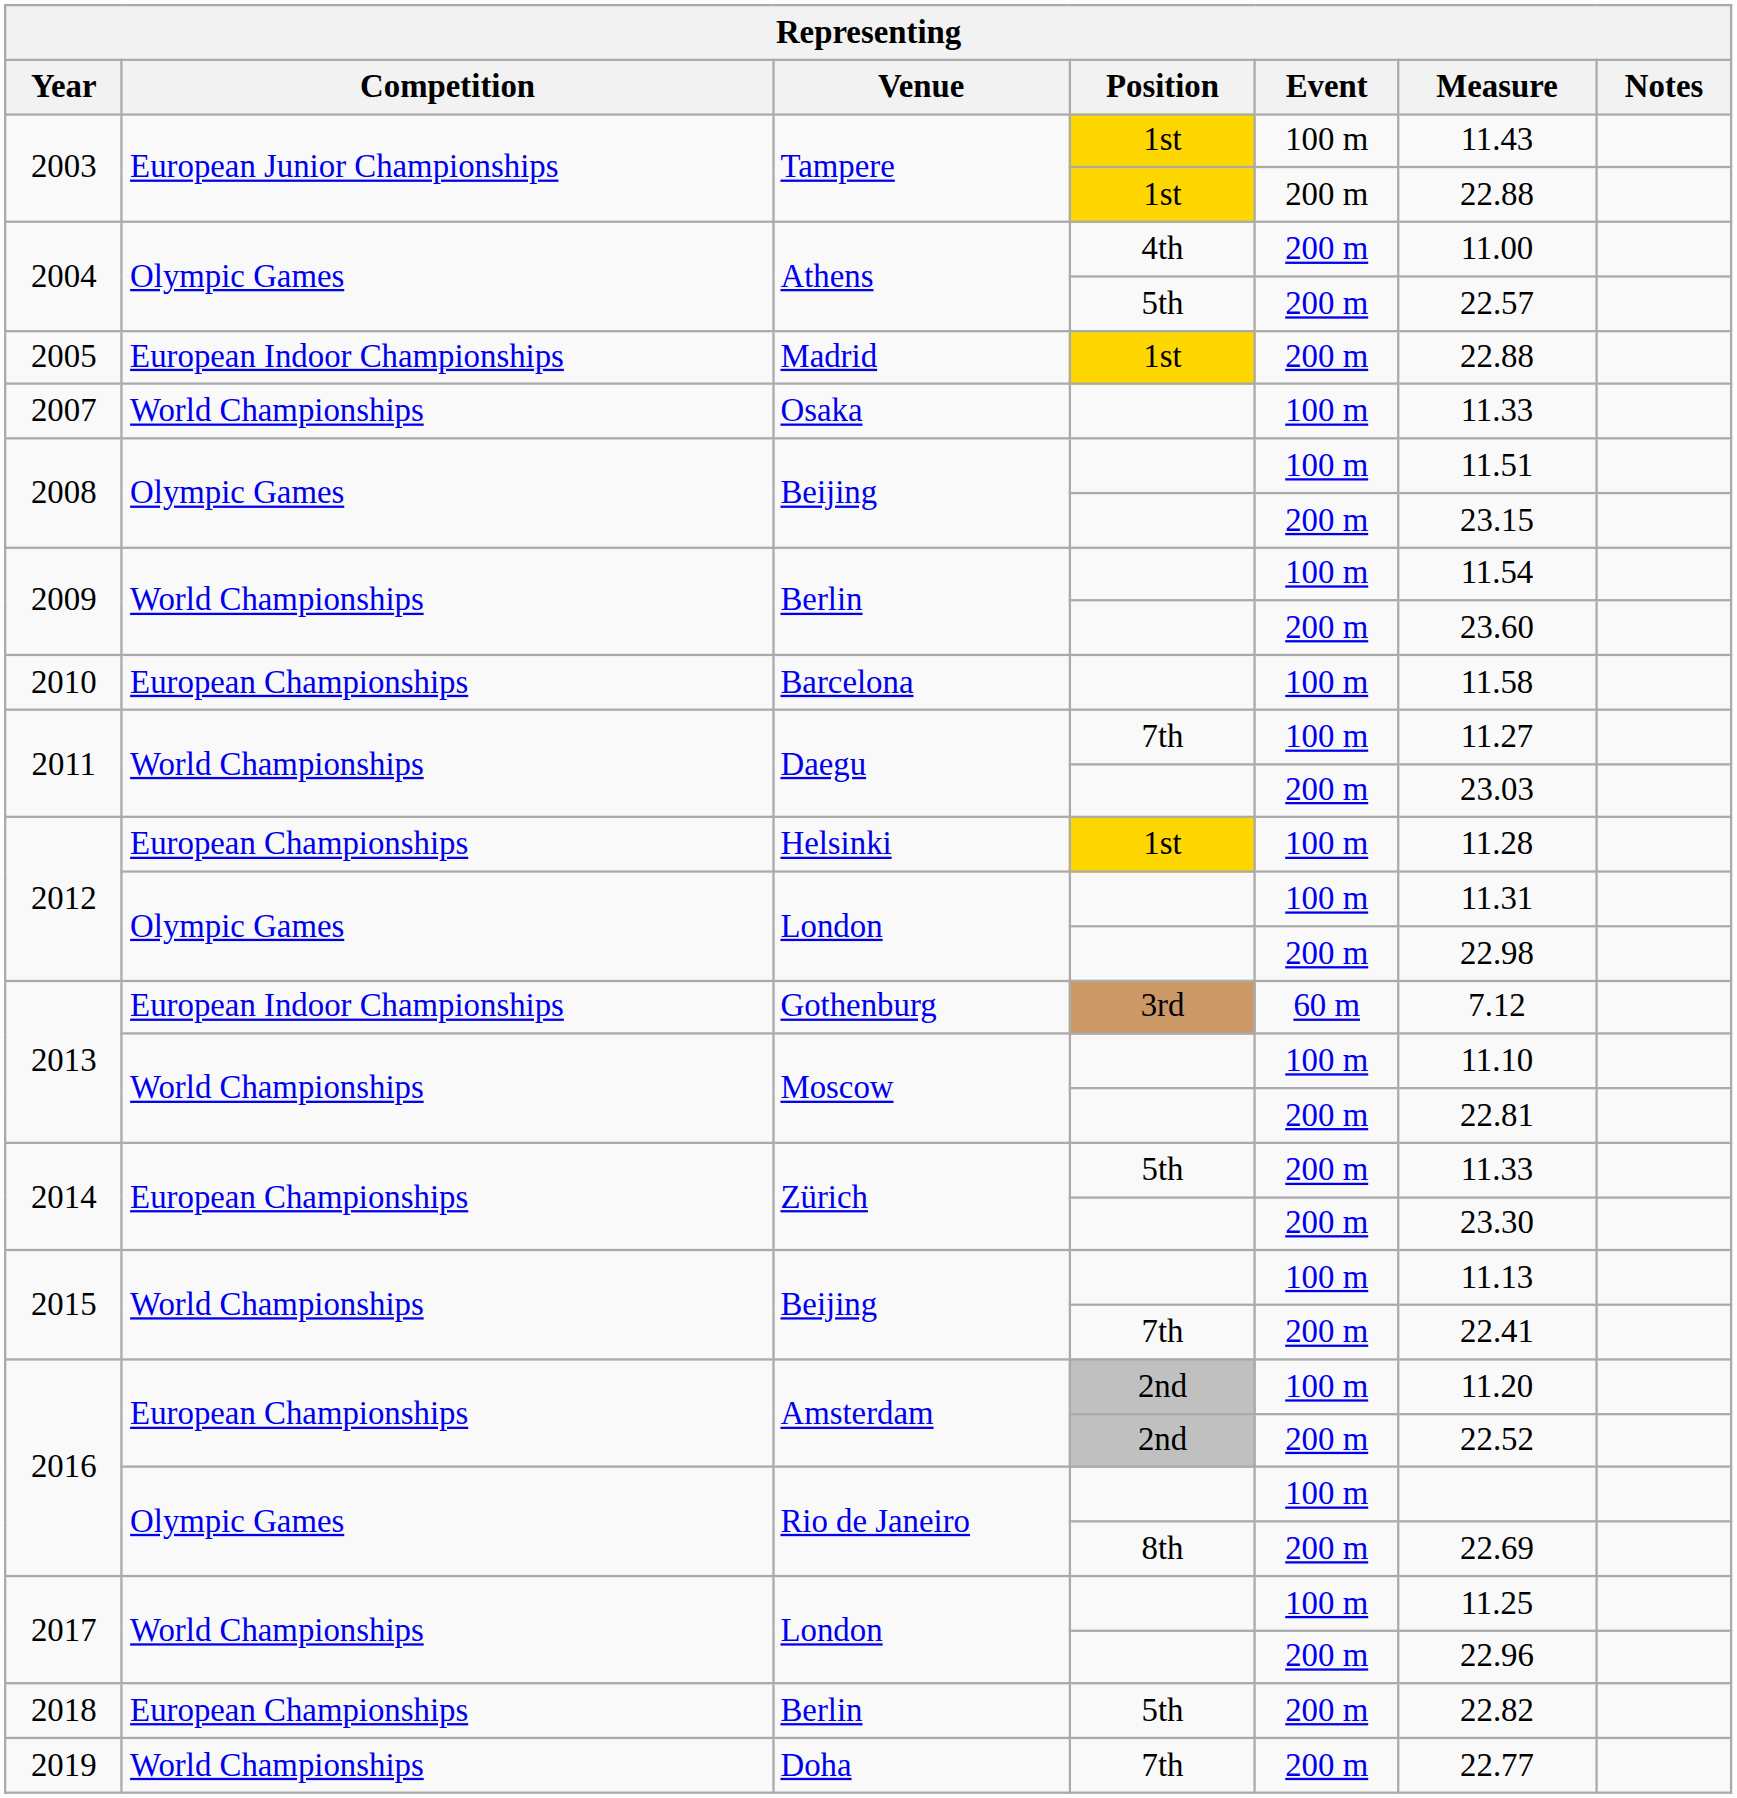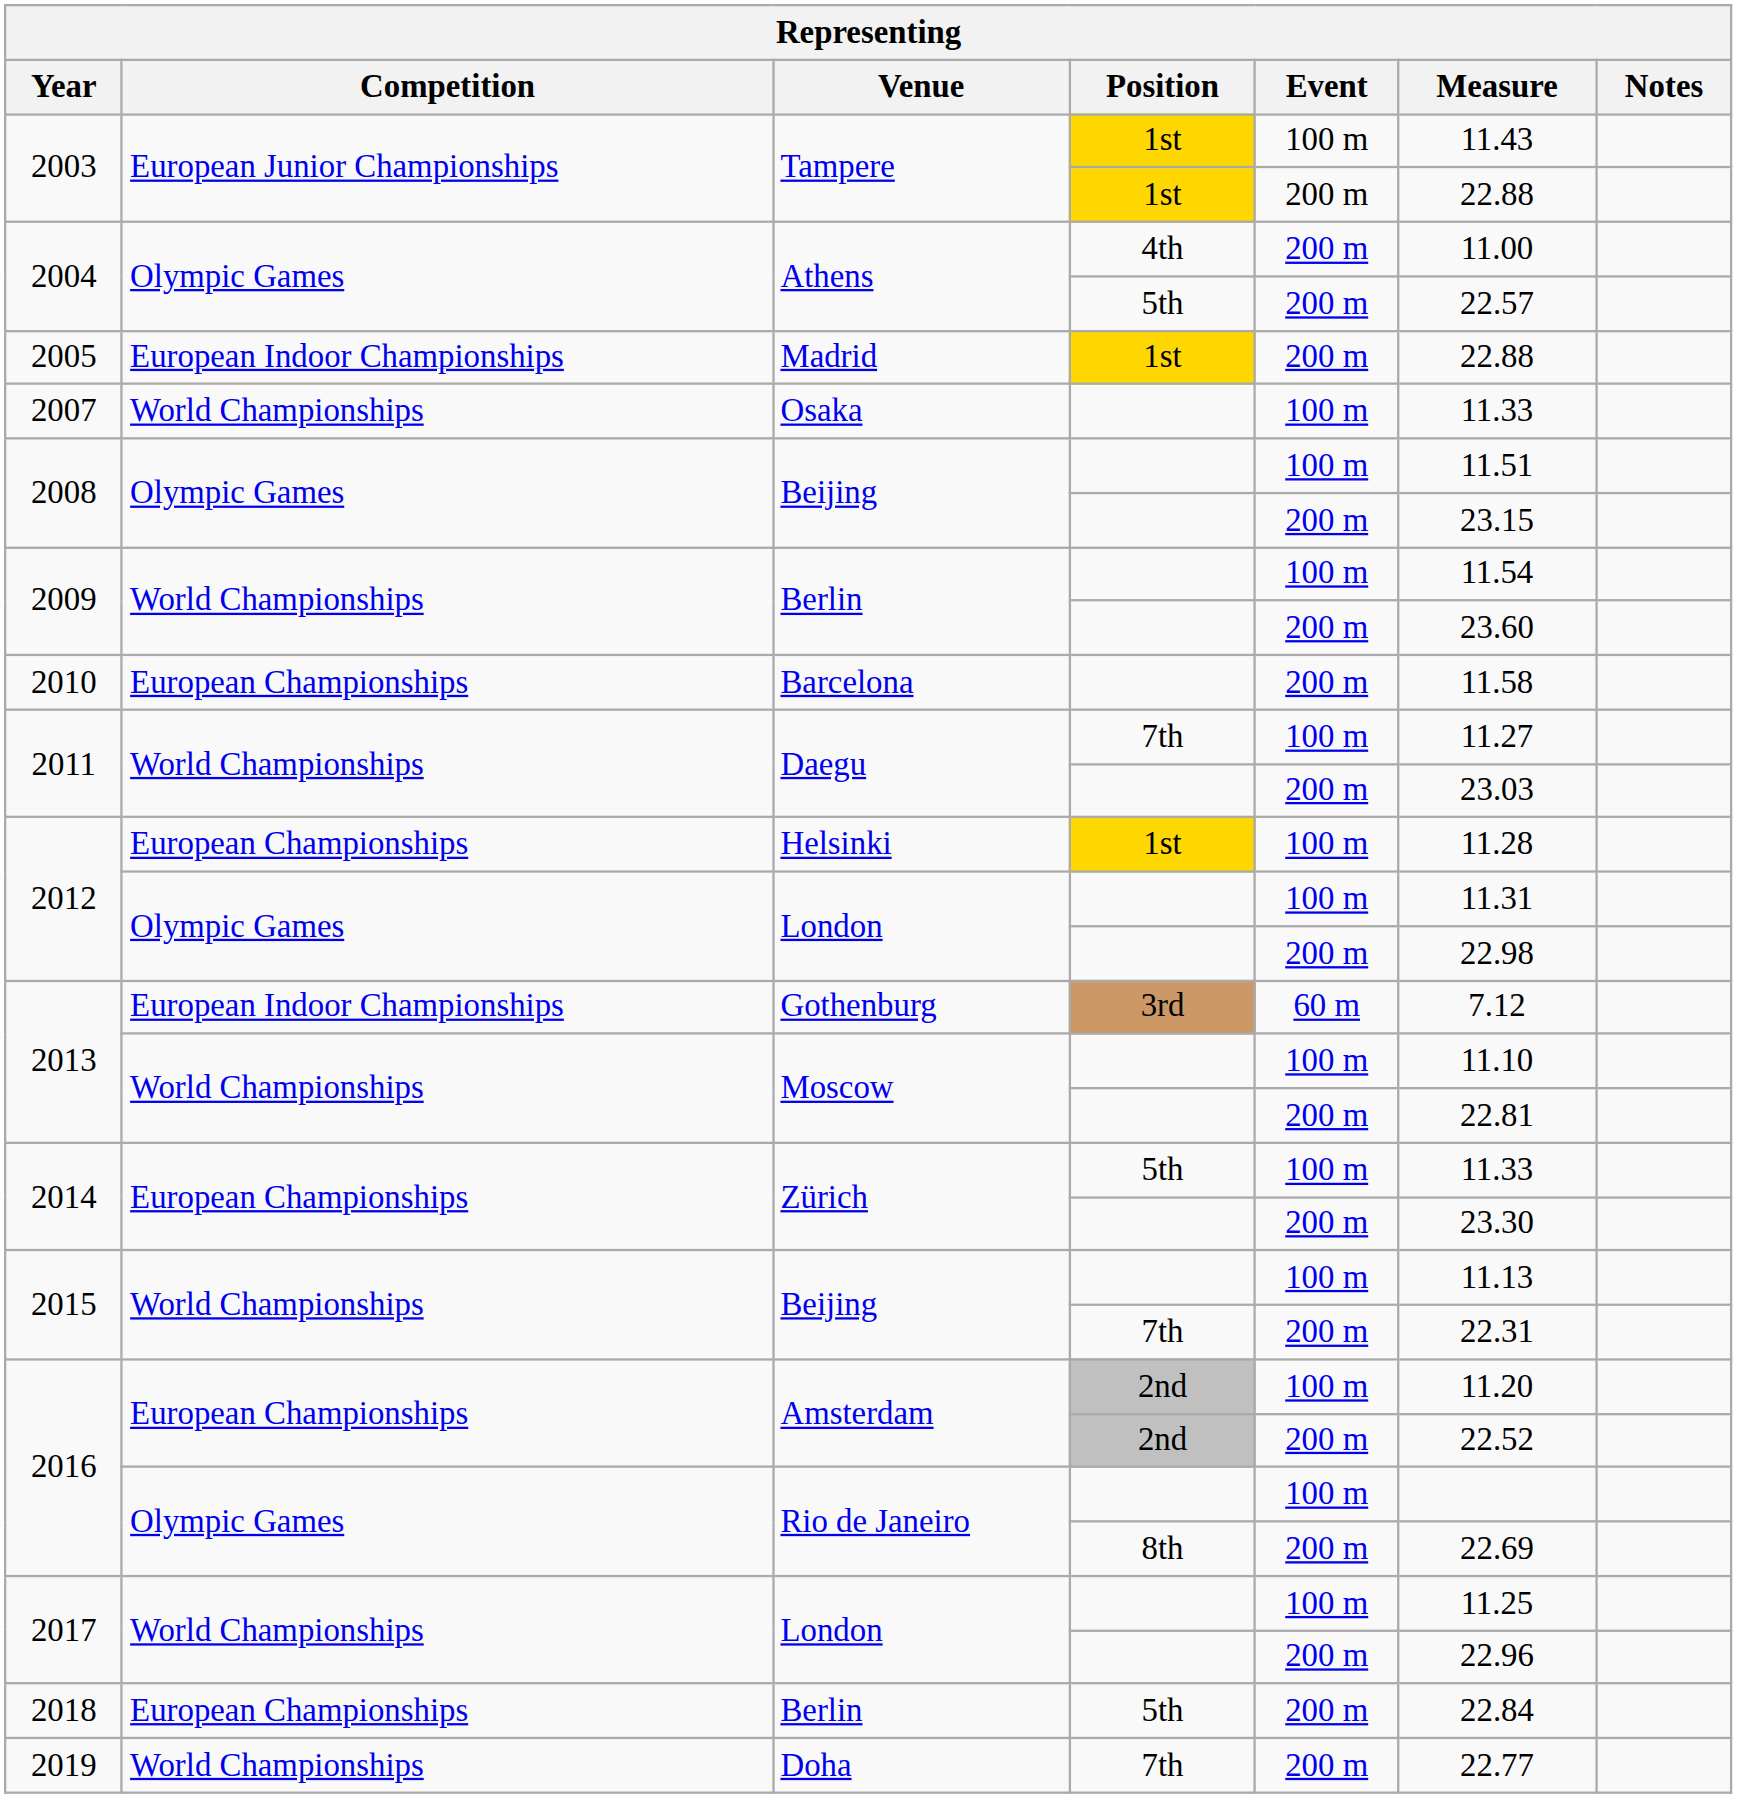2010 | Event: 100 m -> 200 m
2014 / 5th | Event: 200 m -> 100 m
2015 / 7th | Measure: 22.41 -> 22.31
2018 | Measure: 22.82 -> 22.84
